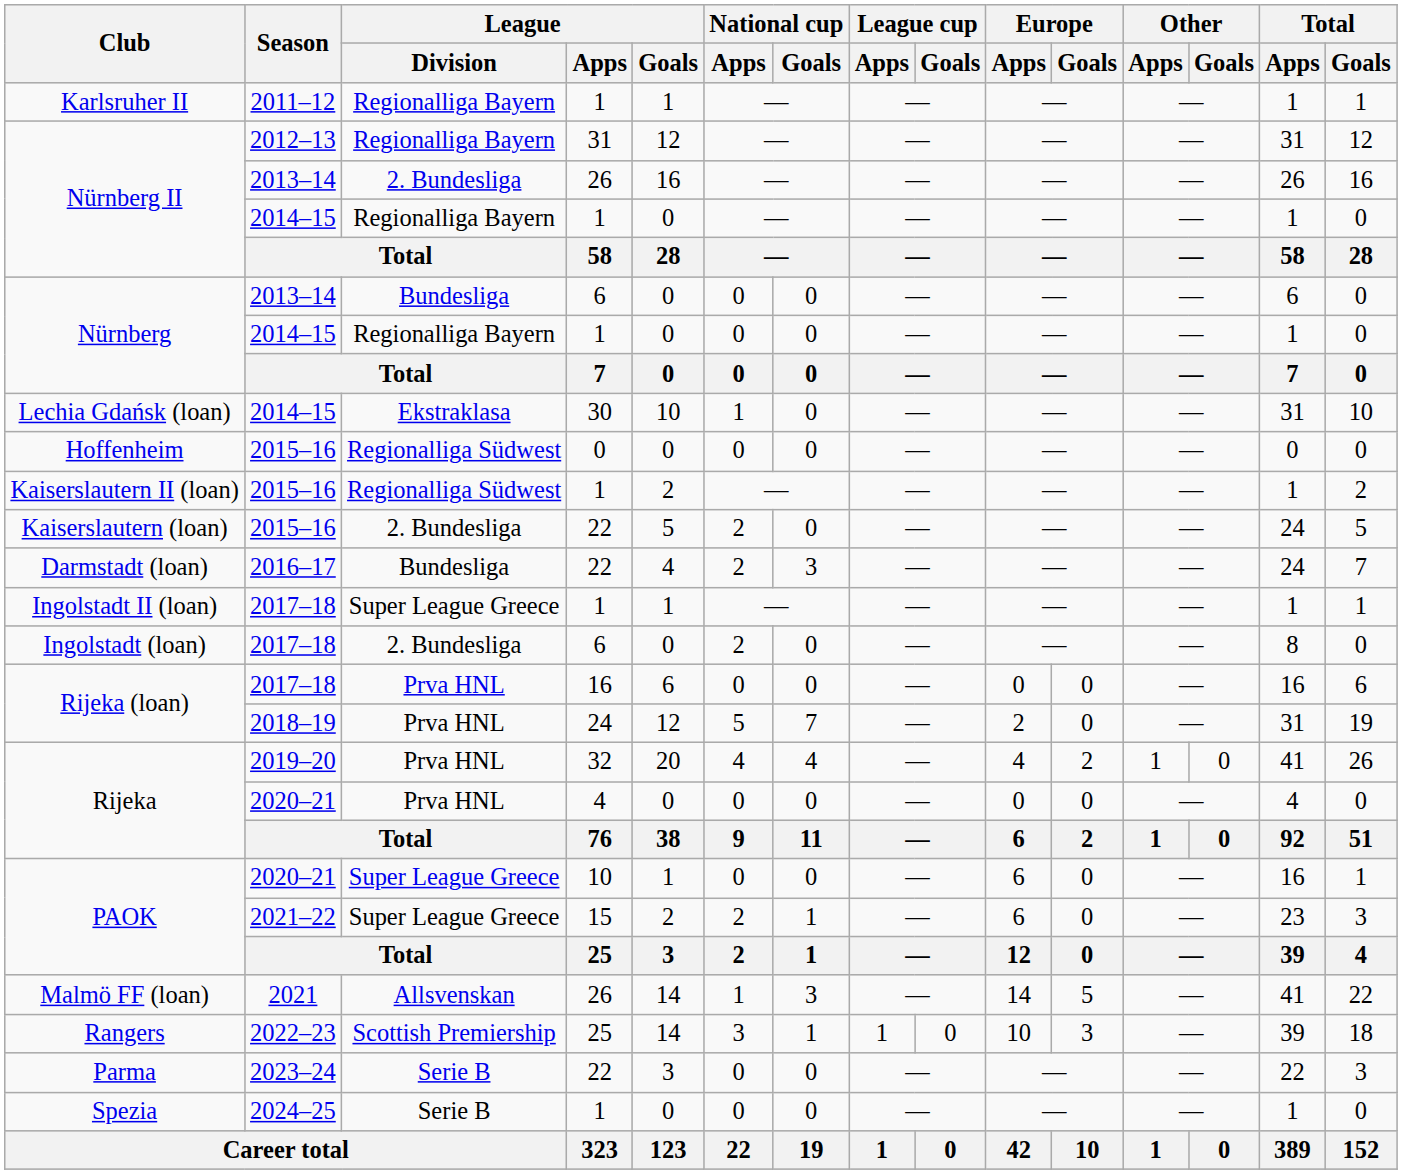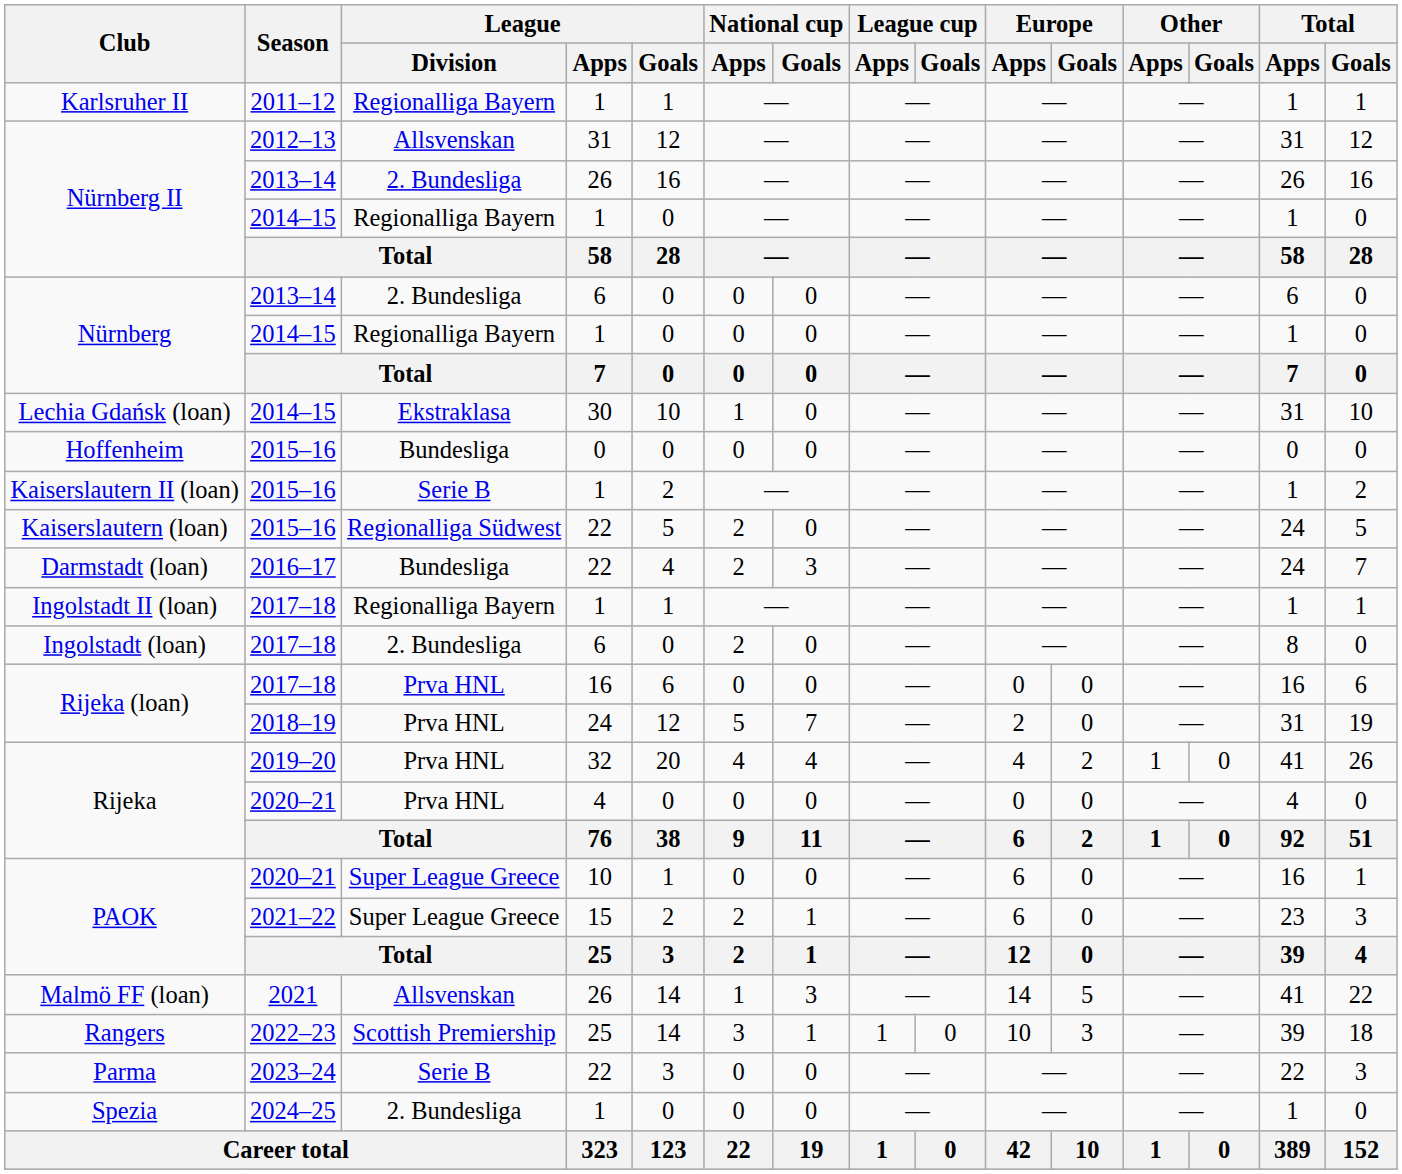Nürnberg II / 2012–13 | League / Division: Regionalliga Bayern -> Allsvenskan
Nürnberg / 2013–14 | League / Division: Bundesliga -> 2. Bundesliga
Hoffenheim | League / Division: Regionalliga Südwest -> Bundesliga
Kaiserslautern II (loan) | League / Division: Regionalliga Südwest -> Serie B
Kaiserslautern (loan) | League / Division: 2. Bundesliga -> Regionalliga Südwest
Ingolstadt II (loan) | League / Division: Super League Greece -> Regionalliga Bayern
Spezia | League / Division: Serie B -> 2. Bundesliga
